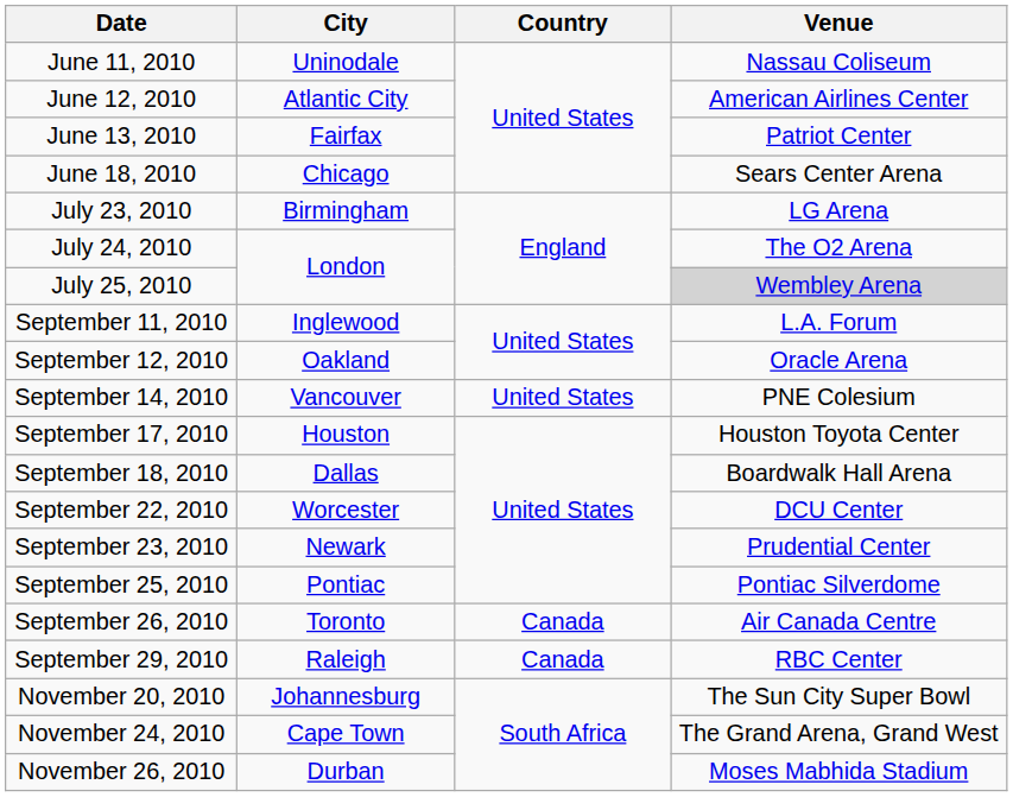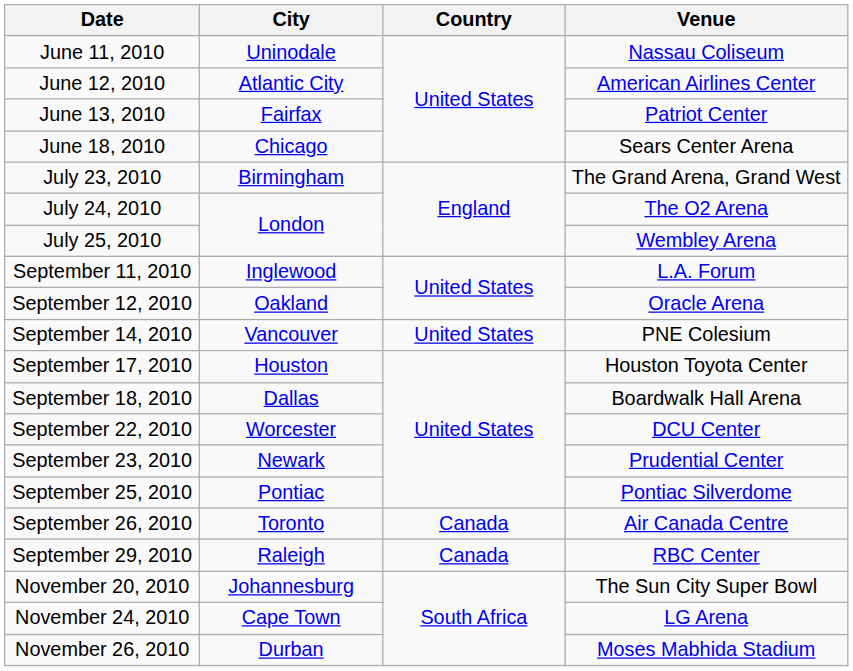July 23, 2010 | Venue: LG Arena -> The Grand Arena, Grand West
July 25, 2010 | Venue: lightgrey background -> no background
November 24, 2010 | Venue: The Grand Arena, Grand West -> LG Arena
